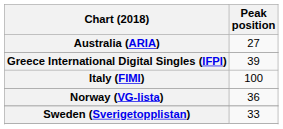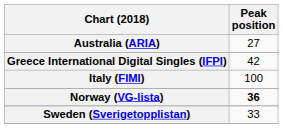Greece International Digital Singles (IFPI) | Peak position: 39 -> 42
Norway (VG-lista) | Peak position: normal -> bold
